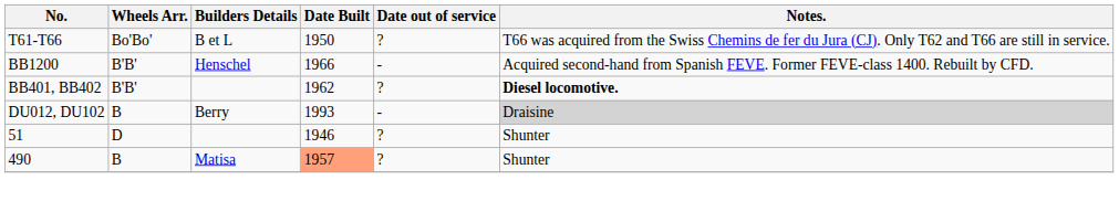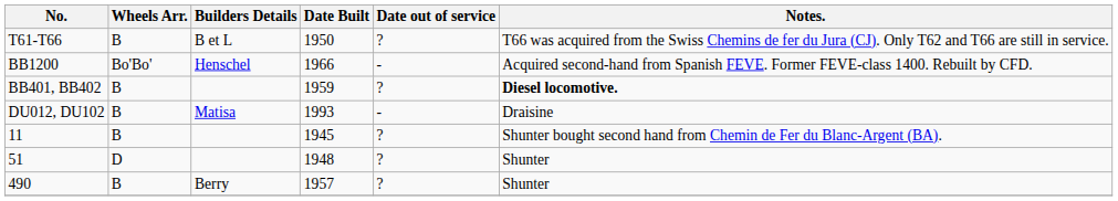T61-T66 | Wheels Arr.: Bo'Bo' -> B
BB1200 | Wheels Arr.: B'B' -> Bo'Bo'
BB401, BB402 | Wheels Arr.: B'B' -> B
BB401, BB402 | Date Built: 1962 -> 1959
DU012, DU102 | Builders Details: Berry -> Matisa
DU012, DU102 | Notes.: lightgrey background -> no background
+ row: 11 | B | 1945 | ? | Shunter bought second hand from Chemin de Fer du Blanc-Argent (BA).
51 | Date Built: 1946 -> 1948
490 | Builders Details: Matisa -> Berry
490 | Date Built: lightsalmon background -> no background
